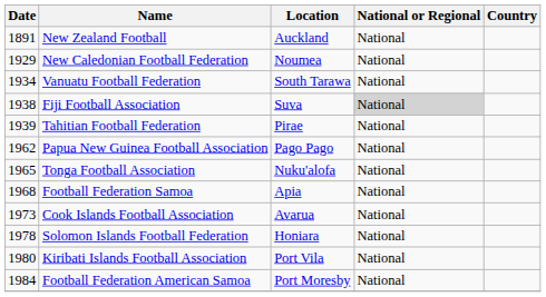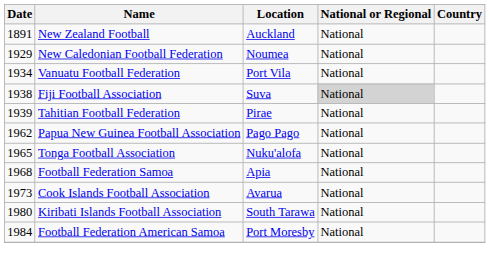Vanuatu Football Federation | Location: South Tarawa -> Port Vila
- row: 1978 | Solomon Islands Football Federation | Honiara | National
Kiribati Islands Football Association | Location: Port Vila -> South Tarawa
